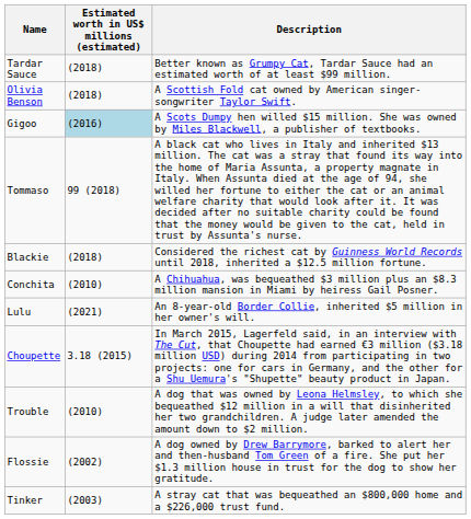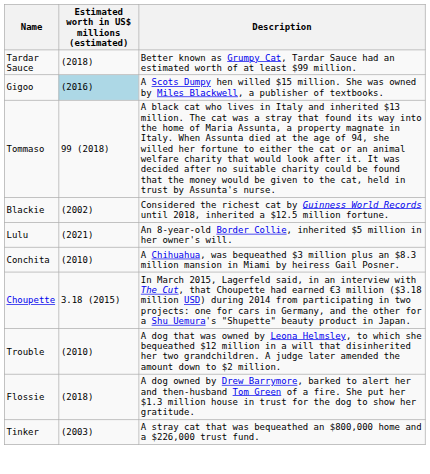- row: Olivia Benson | (2018) | A Scottish Fold cat owned by American singer-songwriter Taylor Swift.
Blackie | Estimated worth in US$ millions (estimated): (2018) -> (2002)
rows swapped: Conchita <-> Lulu
Flossie | Estimated worth in US$ millions (estimated): (2002) -> (2018)
